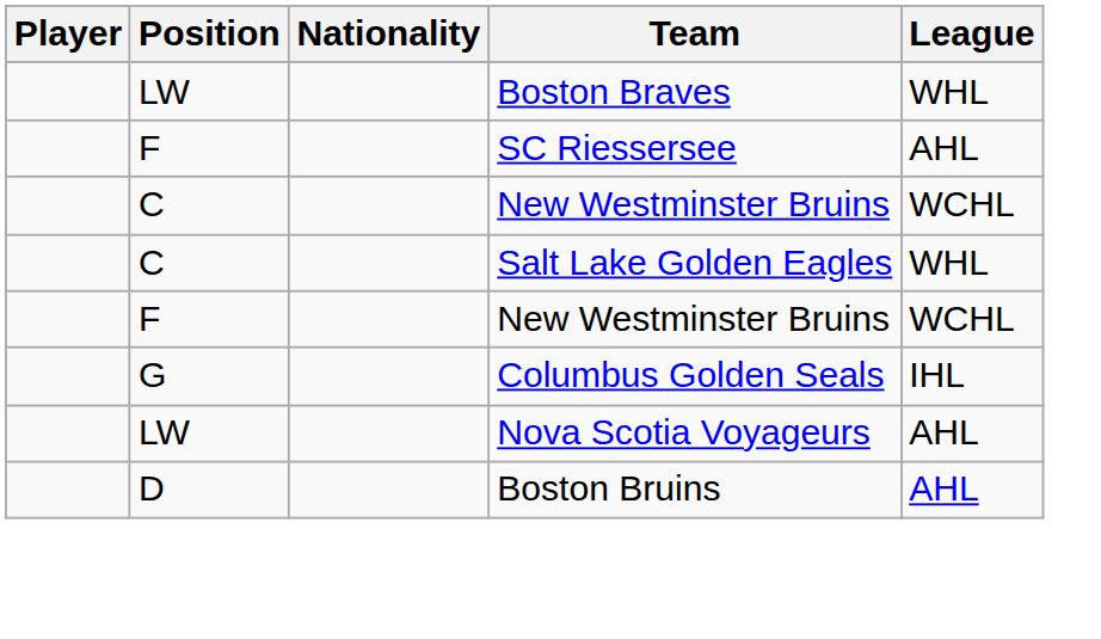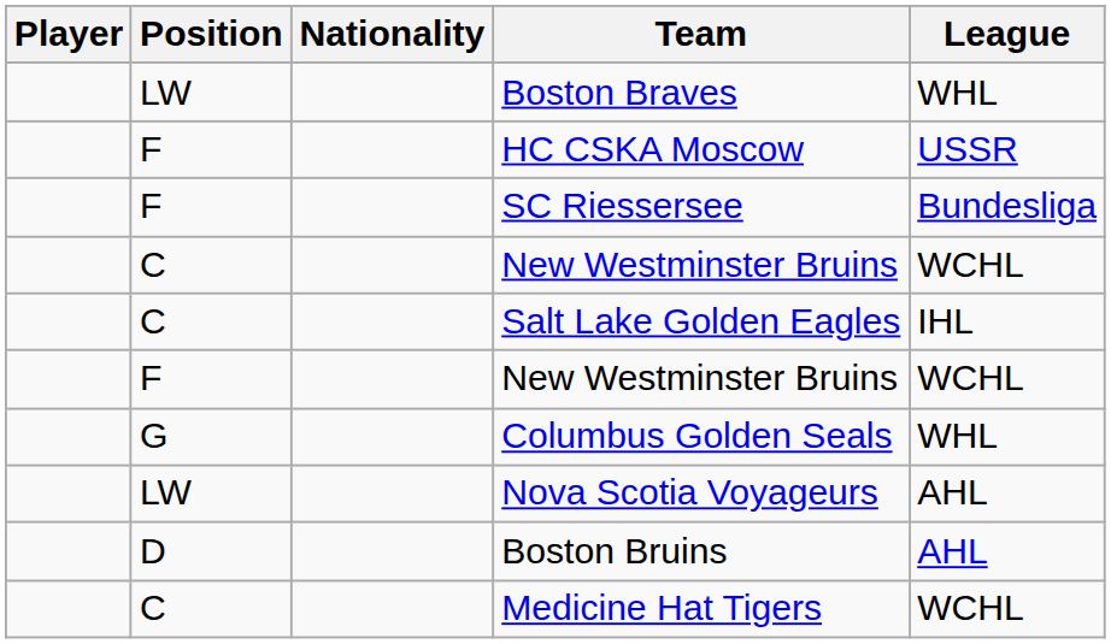+ row: F | HC CSKA Moscow | USSR
SC Riessersee | League: AHL -> Bundesliga
Salt Lake Golden Eagles | League: WHL -> IHL
Columbus Golden Seals | League: IHL -> WHL
+ row: C | Medicine Hat Tigers | WCHL
